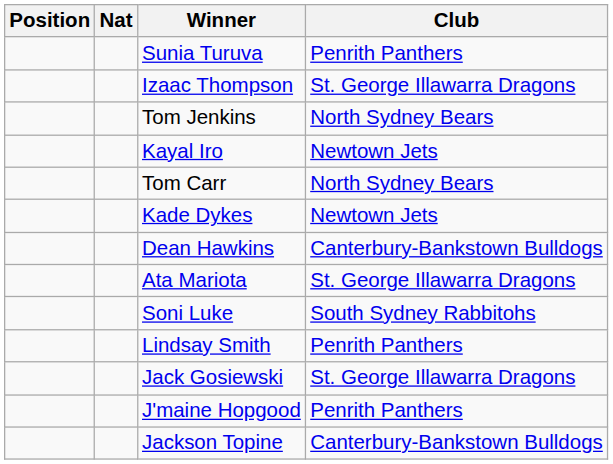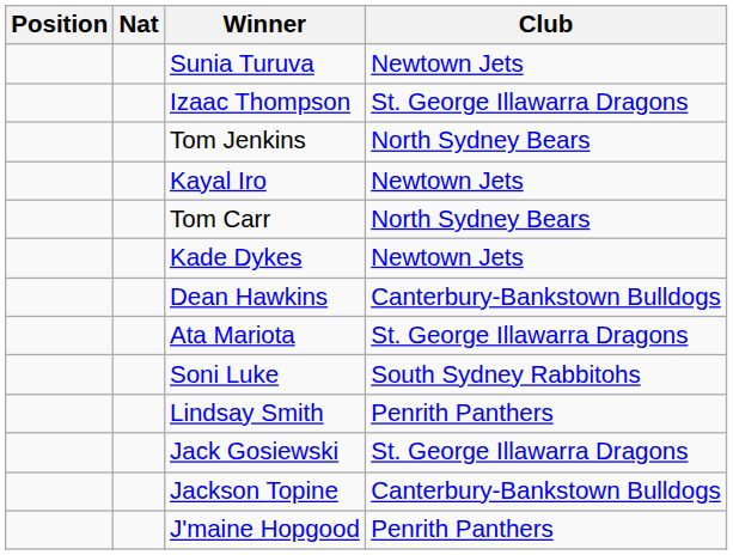Sunia Turuva | Club: Penrith Panthers -> Newtown Jets
rows swapped: Jackson Topine <-> J'maine Hopgood
